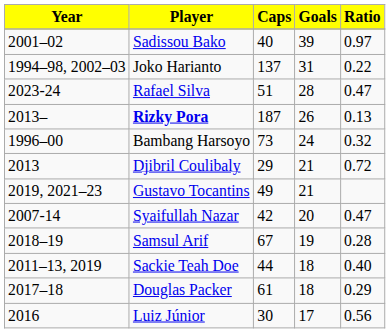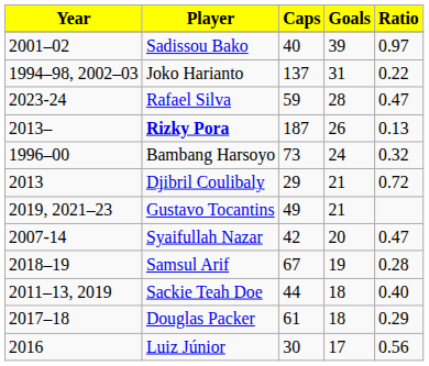Rafael Silva | Caps: 51 -> 59
